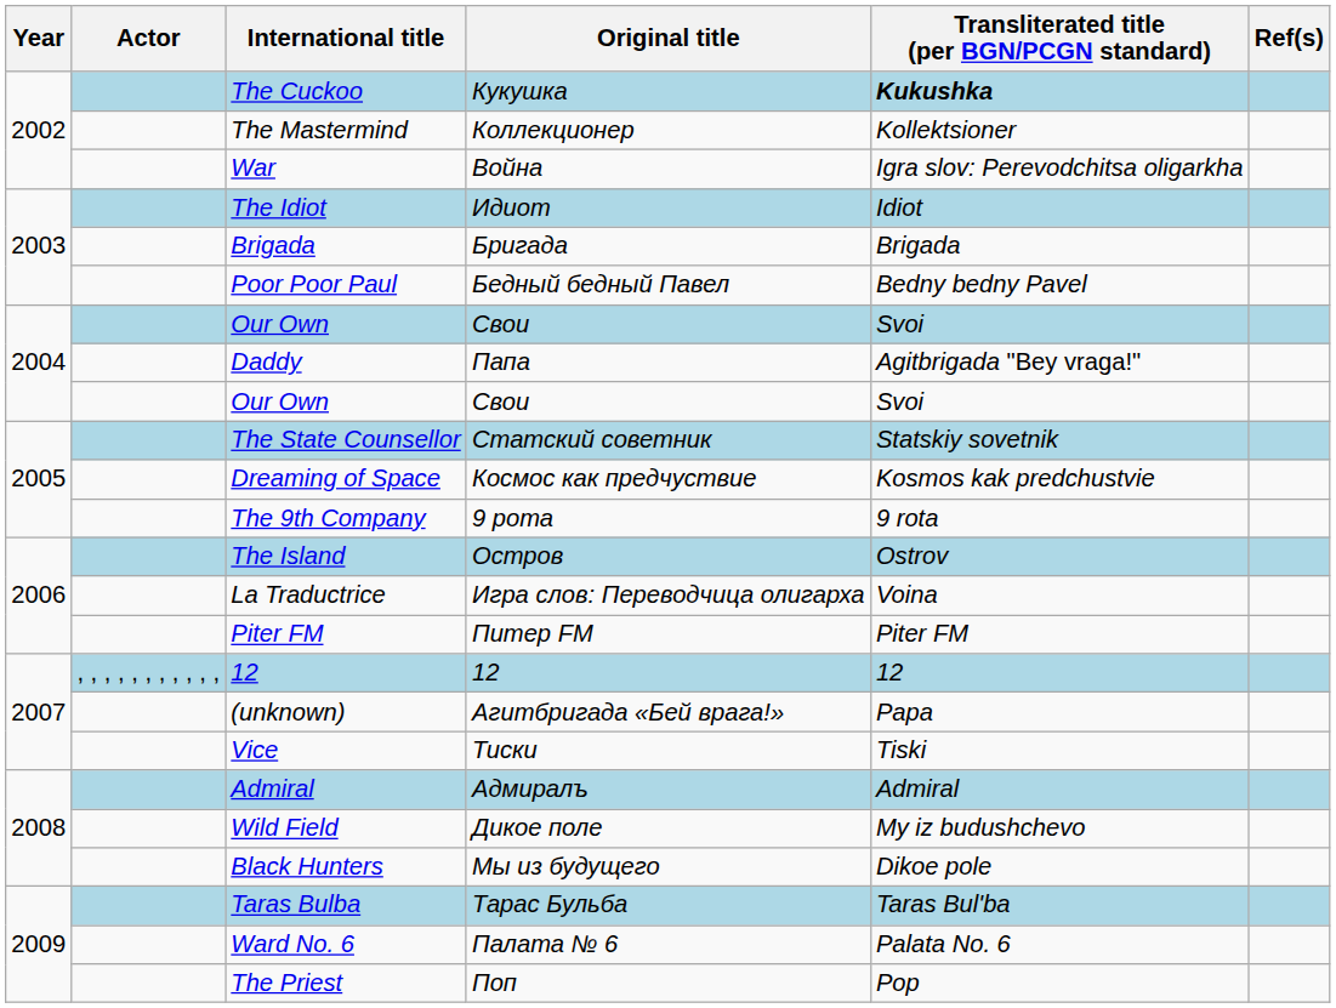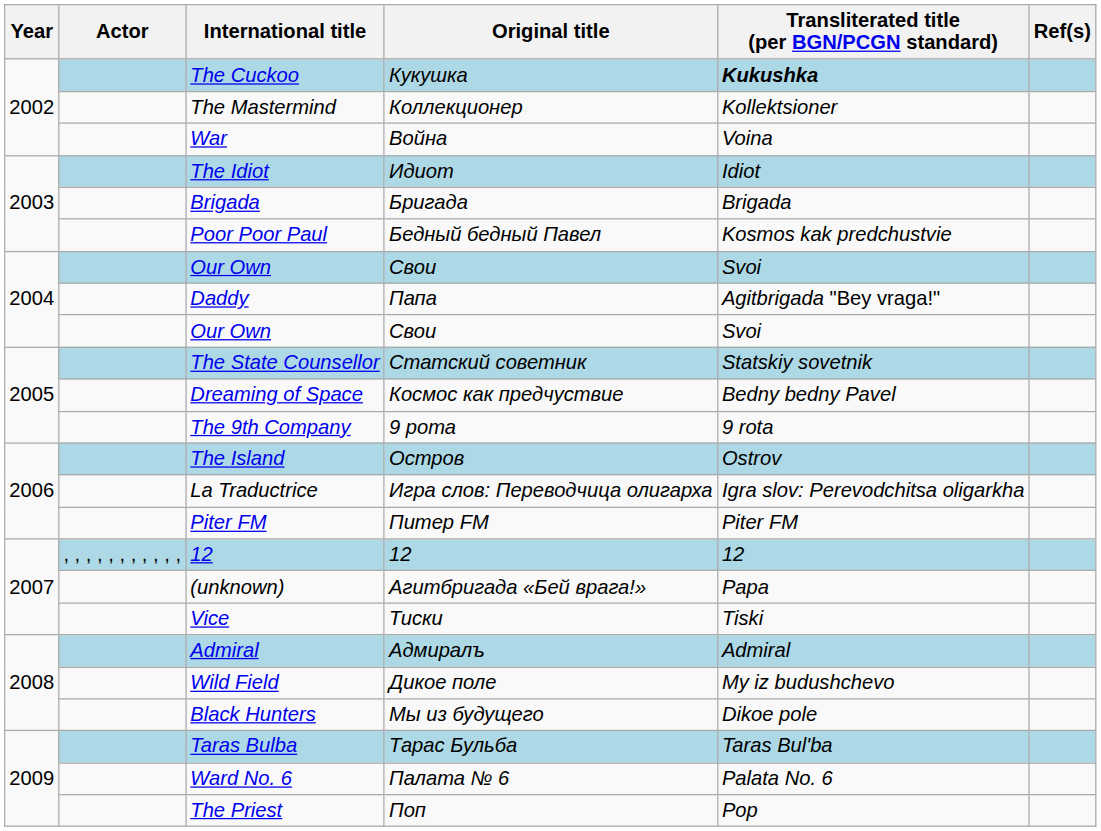War | Transliterated title (per BGN/PCGN standard): Igra slov: Perevodchitsa oligarkha -> Voina
Poor Poor Paul | Transliterated title (per BGN/PCGN standard): Bedny bedny Pavel -> Kosmos kak predchustvie
Dreaming of Space | Transliterated title (per BGN/PCGN standard): Kosmos kak predchustvie -> Bedny bedny Pavel
La Traductrice | Transliterated title (per BGN/PCGN standard): Voina -> Igra slov: Perevodchitsa oligarkha
